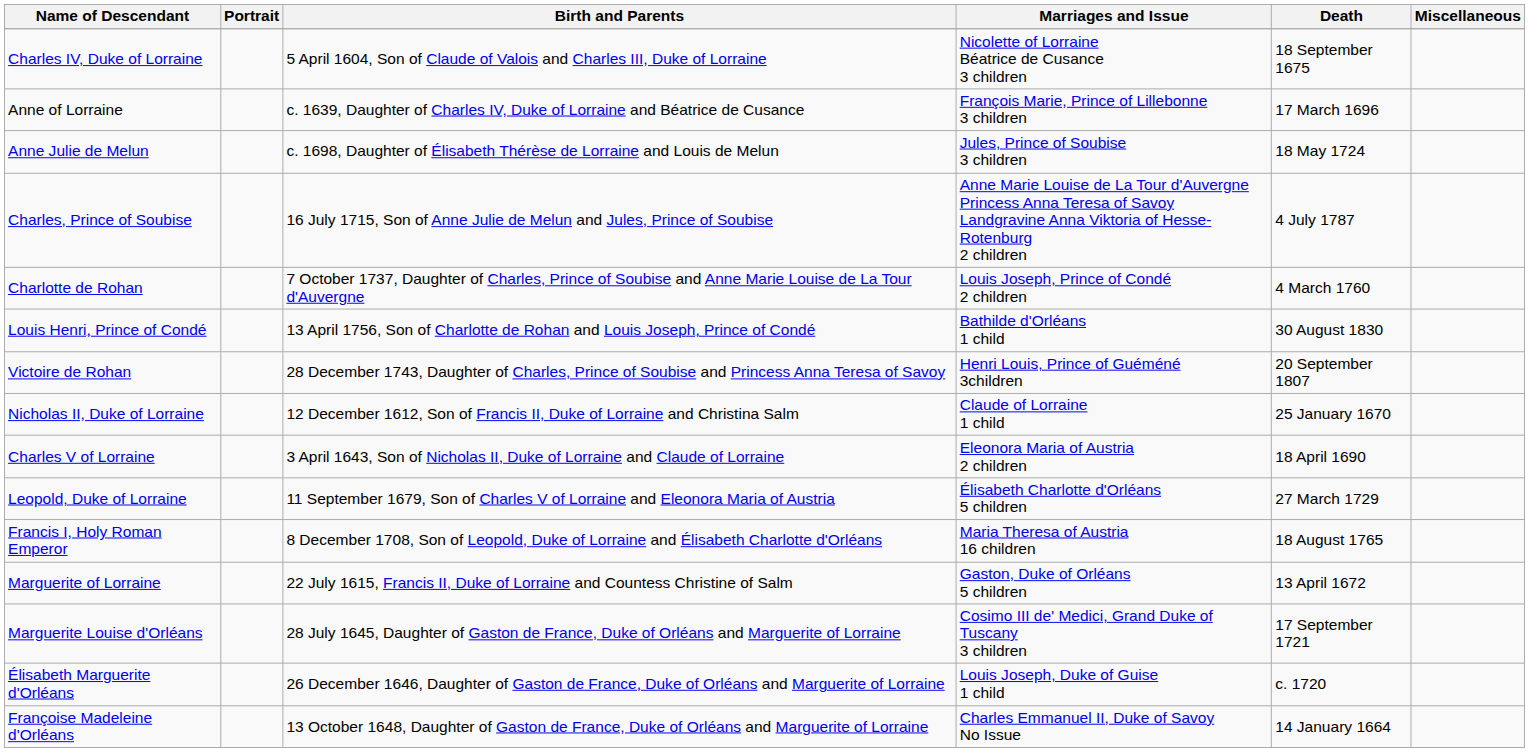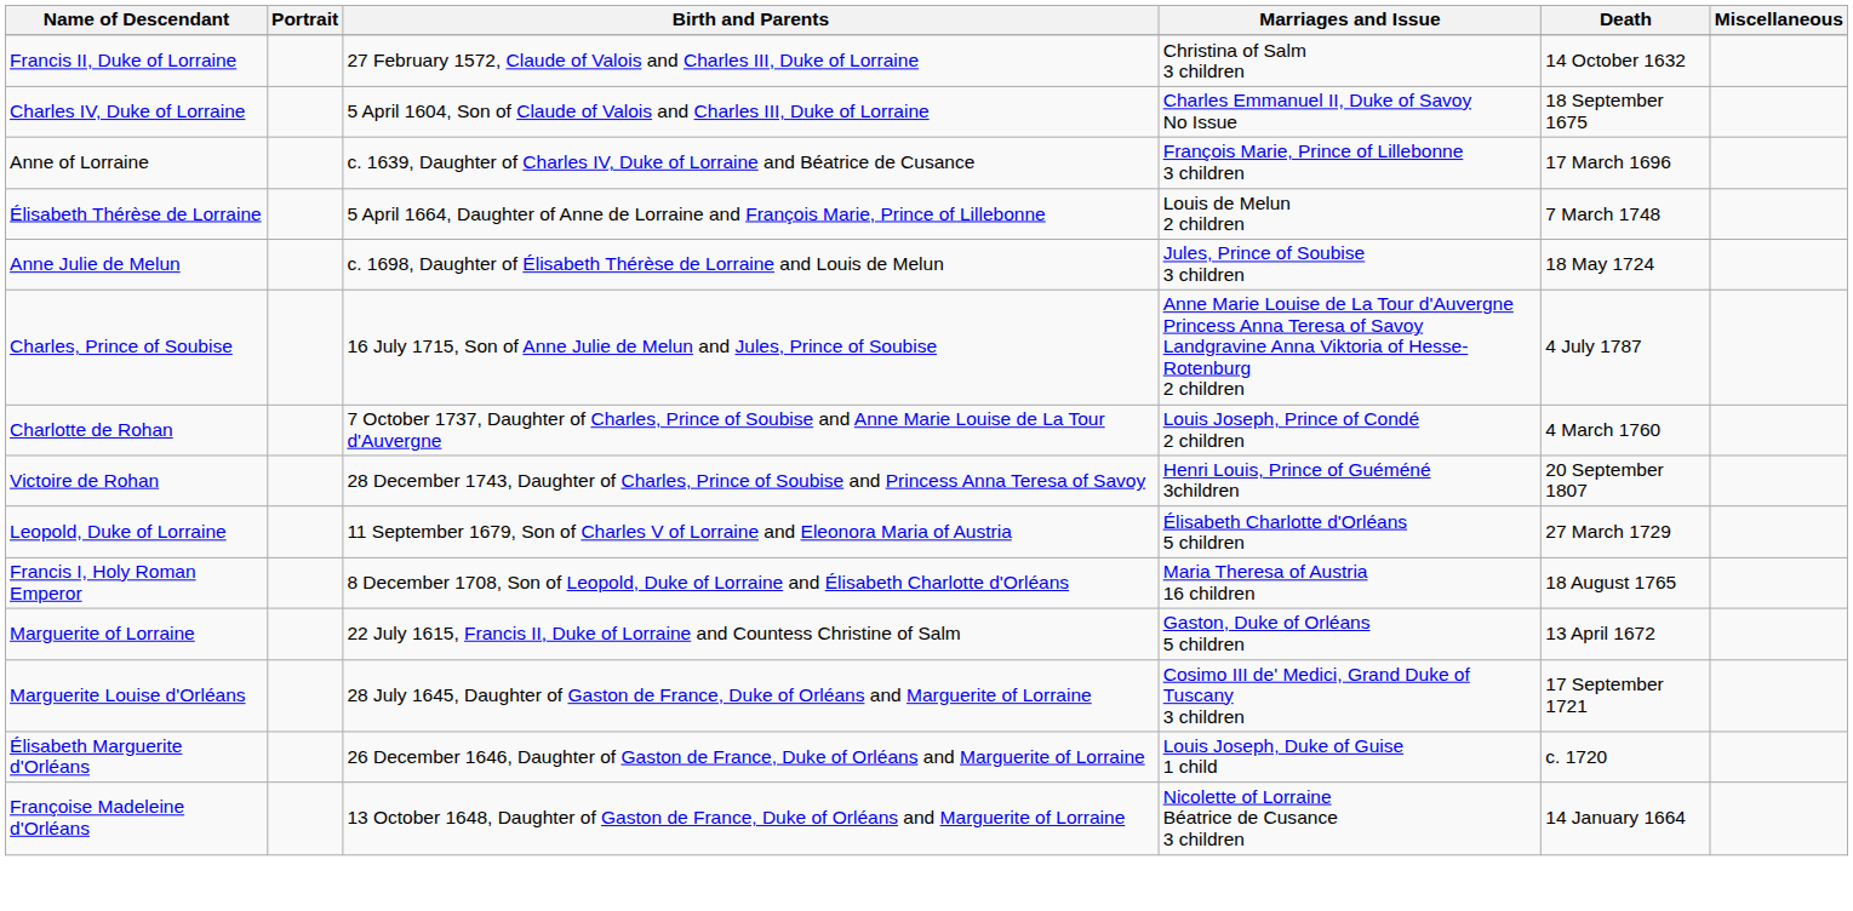+ row: Francis II, Duke of Lorraine | 27 February 1572, Claude of Valois and Charles III, Duke of Lorraine | Christina of Salm 3 children | 14 October 1632
Charles IV, Duke of Lorraine | Marriages and Issue: Nicolette of Lorraine Béatrice de Cusance 3 children -> Charles Emmanuel II, Duke of Savoy No Issue
+ row: Élisabeth Thérèse de Lorraine | 5 April 1664, Daughter of Anne de Lorraine and François Marie, Prince of Lillebonne | Louis de Melun 2 children | 7 March 1748
- row: Louis Henri, Prince of Condé | 13 April 1756, Son of Charlotte de Rohan and Louis Joseph, Prince of Condé | Bathilde d'Orléans 1 child | 30 August 1830
- row: Nicholas II, Duke of Lorraine | 12 December 1612, Son of Francis II, Duke of Lorraine and Christina Salm | Claude of Lorraine 1 child | 25 January 1670
- row: Charles V of Lorraine | 3 April 1643, Son of Nicholas II, Duke of Lorraine and Claude of Lorraine | Eleonora Maria of Austria 2 children | 18 April 1690
Françoise Madeleine d'Orléans | Marriages and Issue: Charles Emmanuel II, Duke of Savoy No Issue -> Nicolette of Lorraine Béatrice de Cusance 3 children
